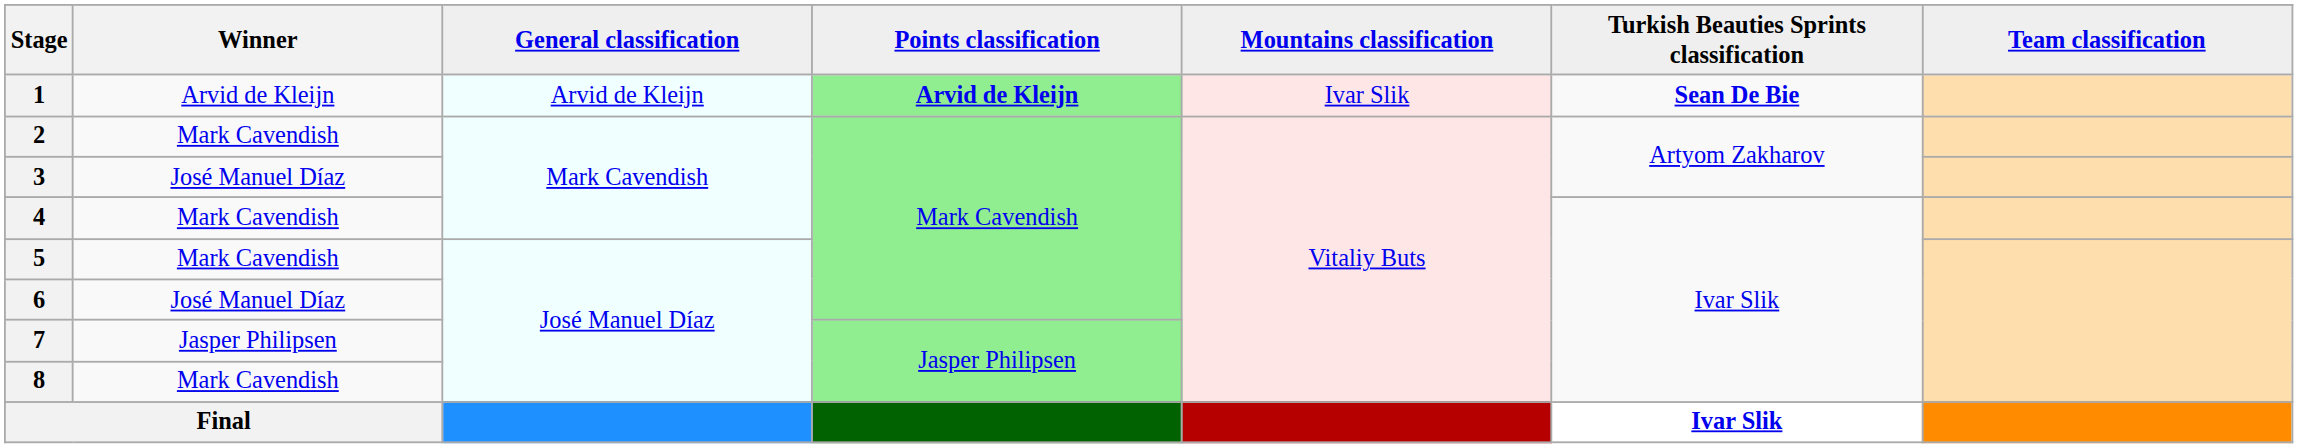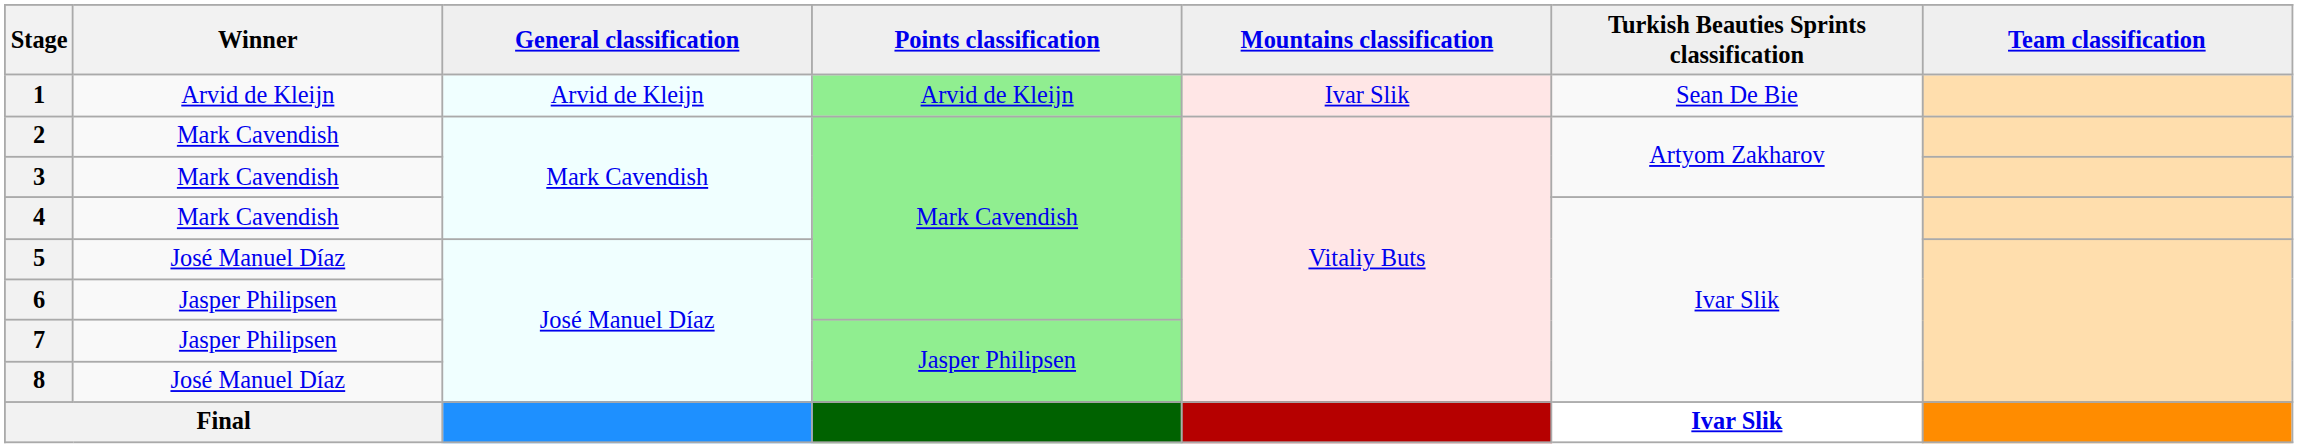1 | Points classification: bold -> normal
1 | Turkish Beauties Sprints classification: bold -> normal
3 | Winner: José Manuel Díaz -> Mark Cavendish
5 | Winner: Mark Cavendish -> José Manuel Díaz
6 | Winner: José Manuel Díaz -> Jasper Philipsen
8 | Winner: Mark Cavendish -> José Manuel Díaz
